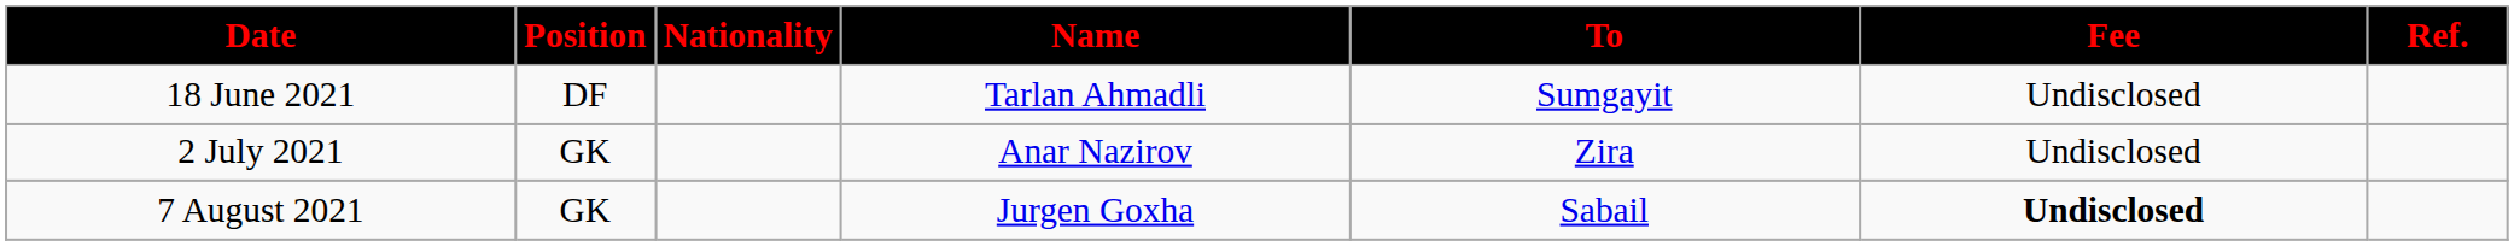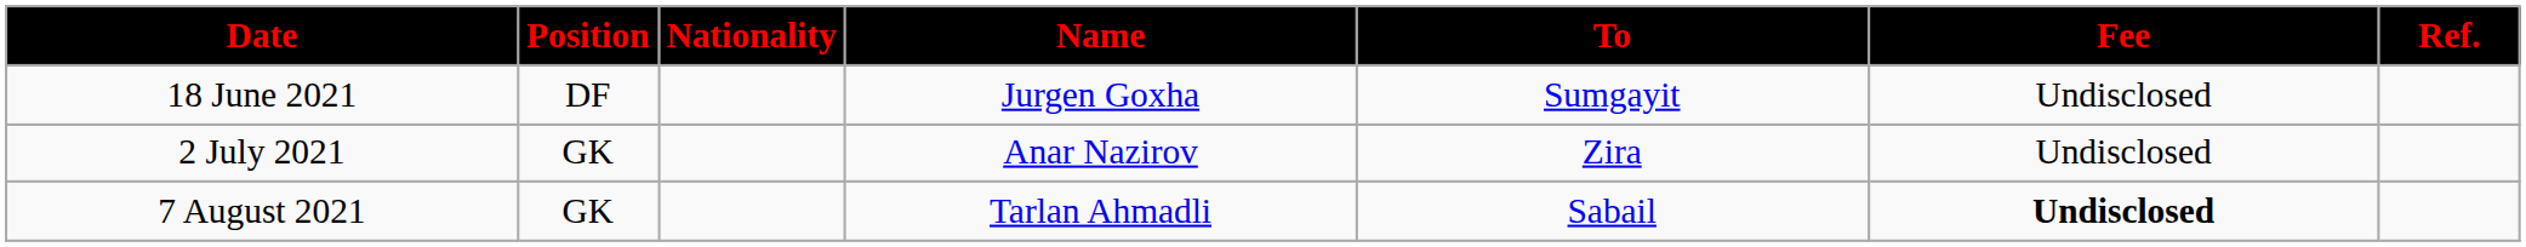18 June 2021 | Name: Tarlan Ahmadli -> Jurgen Goxha
7 August 2021 | Name: Jurgen Goxha -> Tarlan Ahmadli
